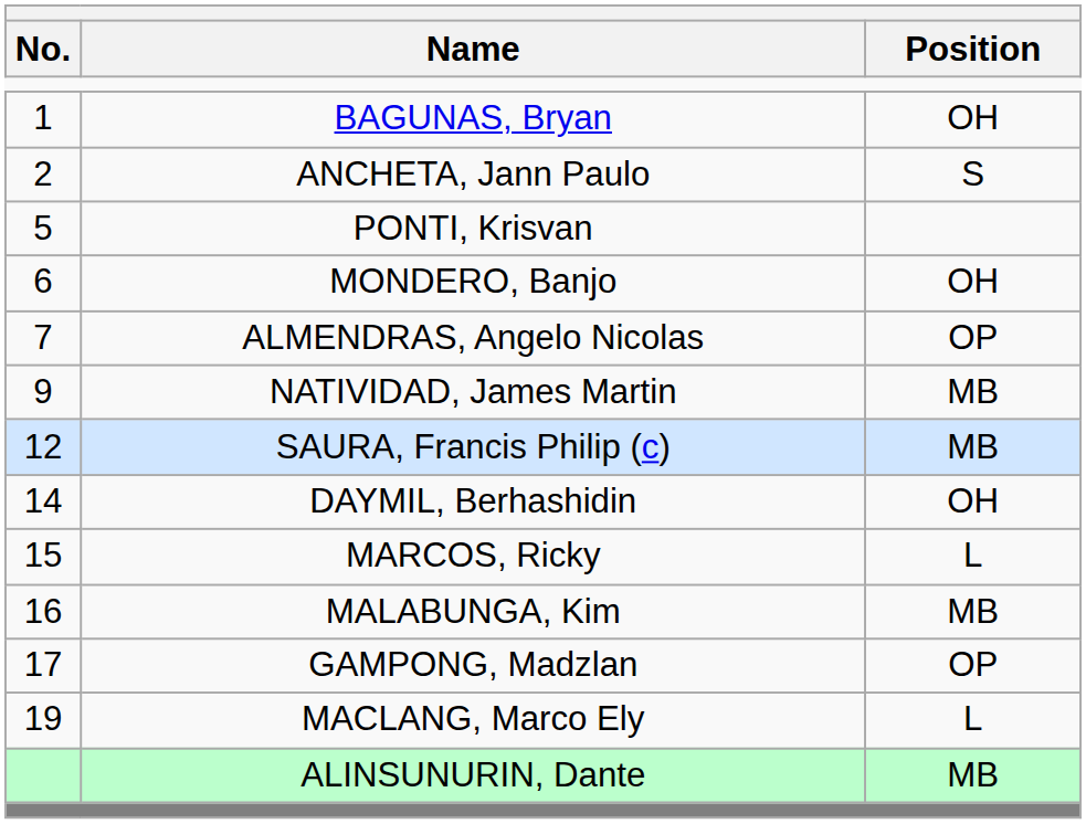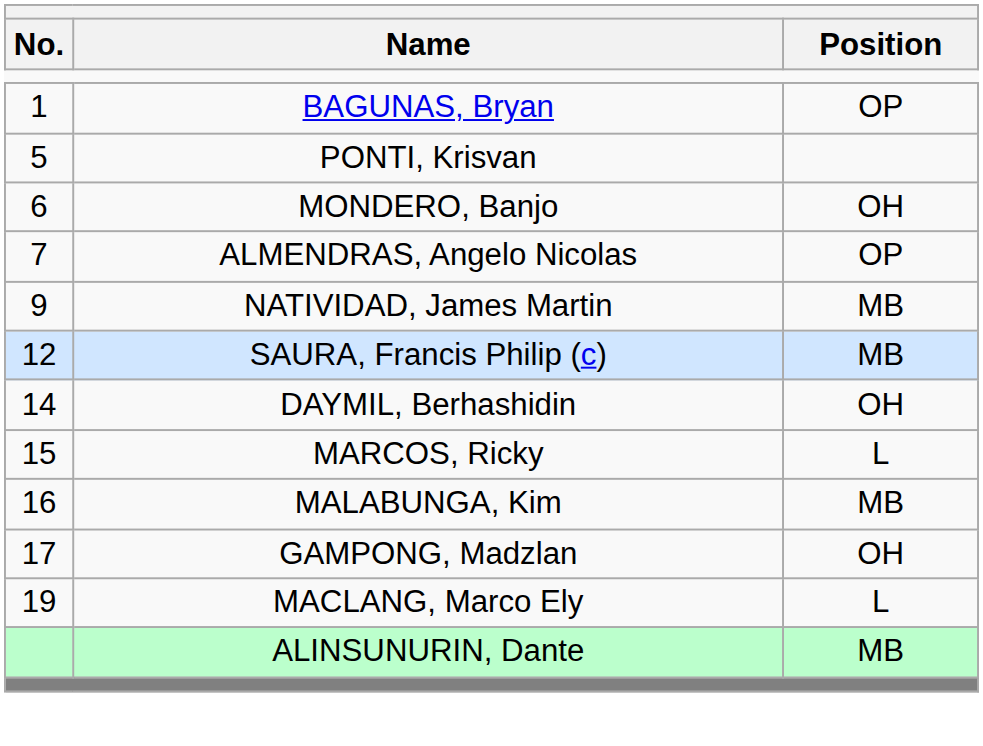BAGUNAS, Bryan | Position: OH -> OP
- row: 2 | ANCHETA, Jann Paulo | S
GAMPONG, Madzlan | Position: OP -> OH
